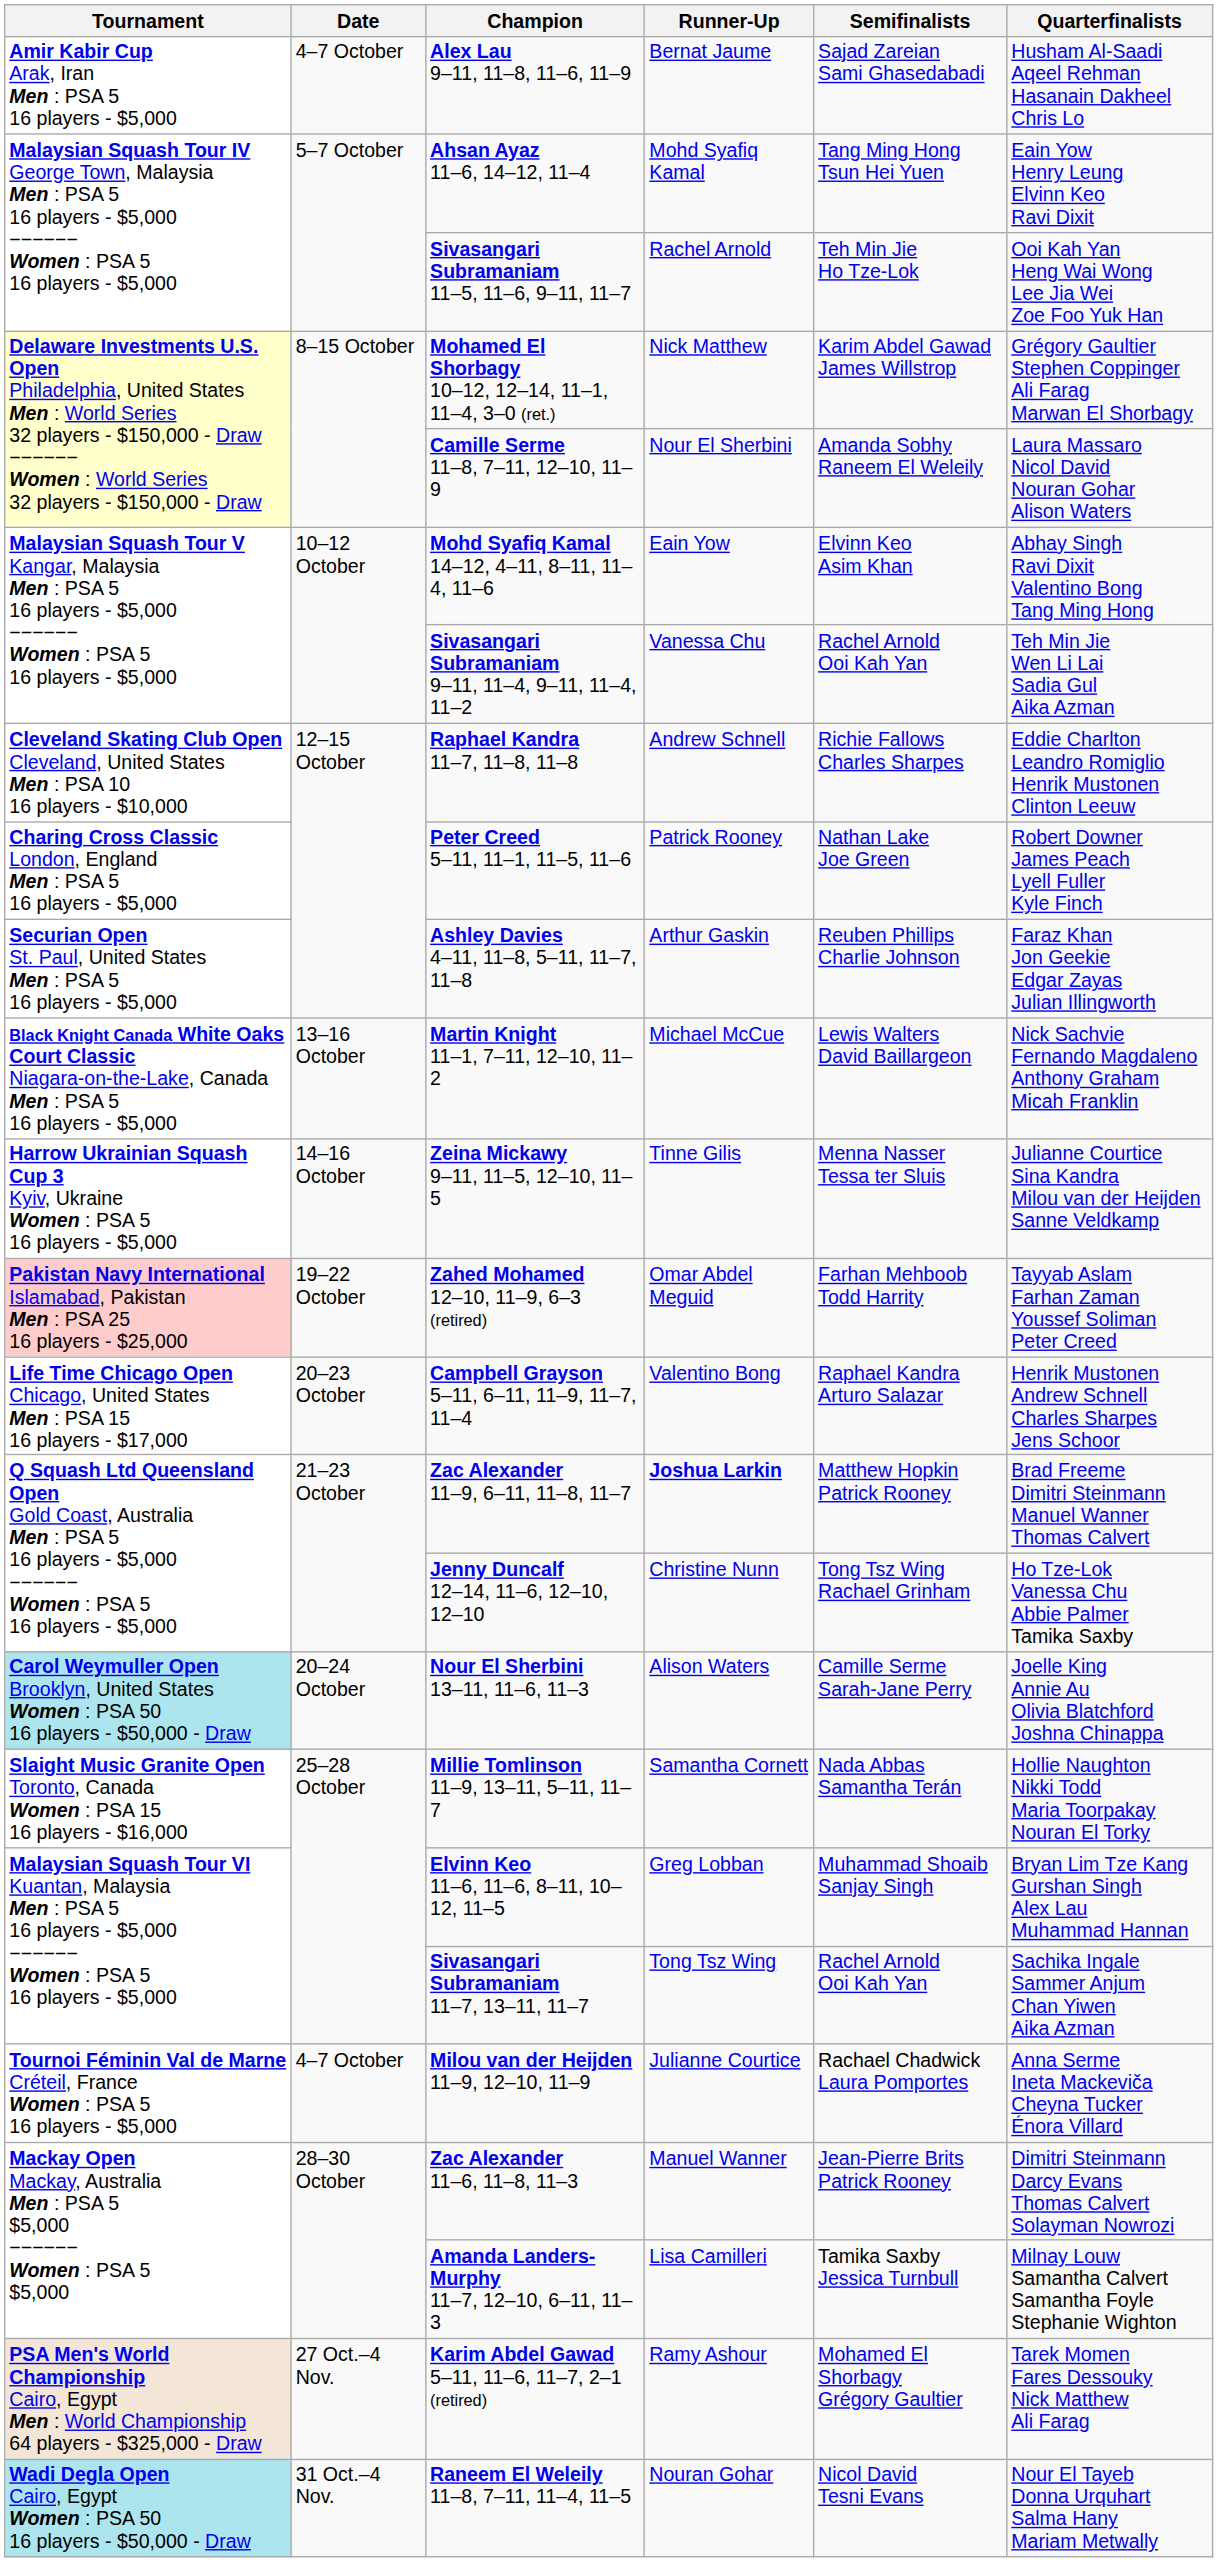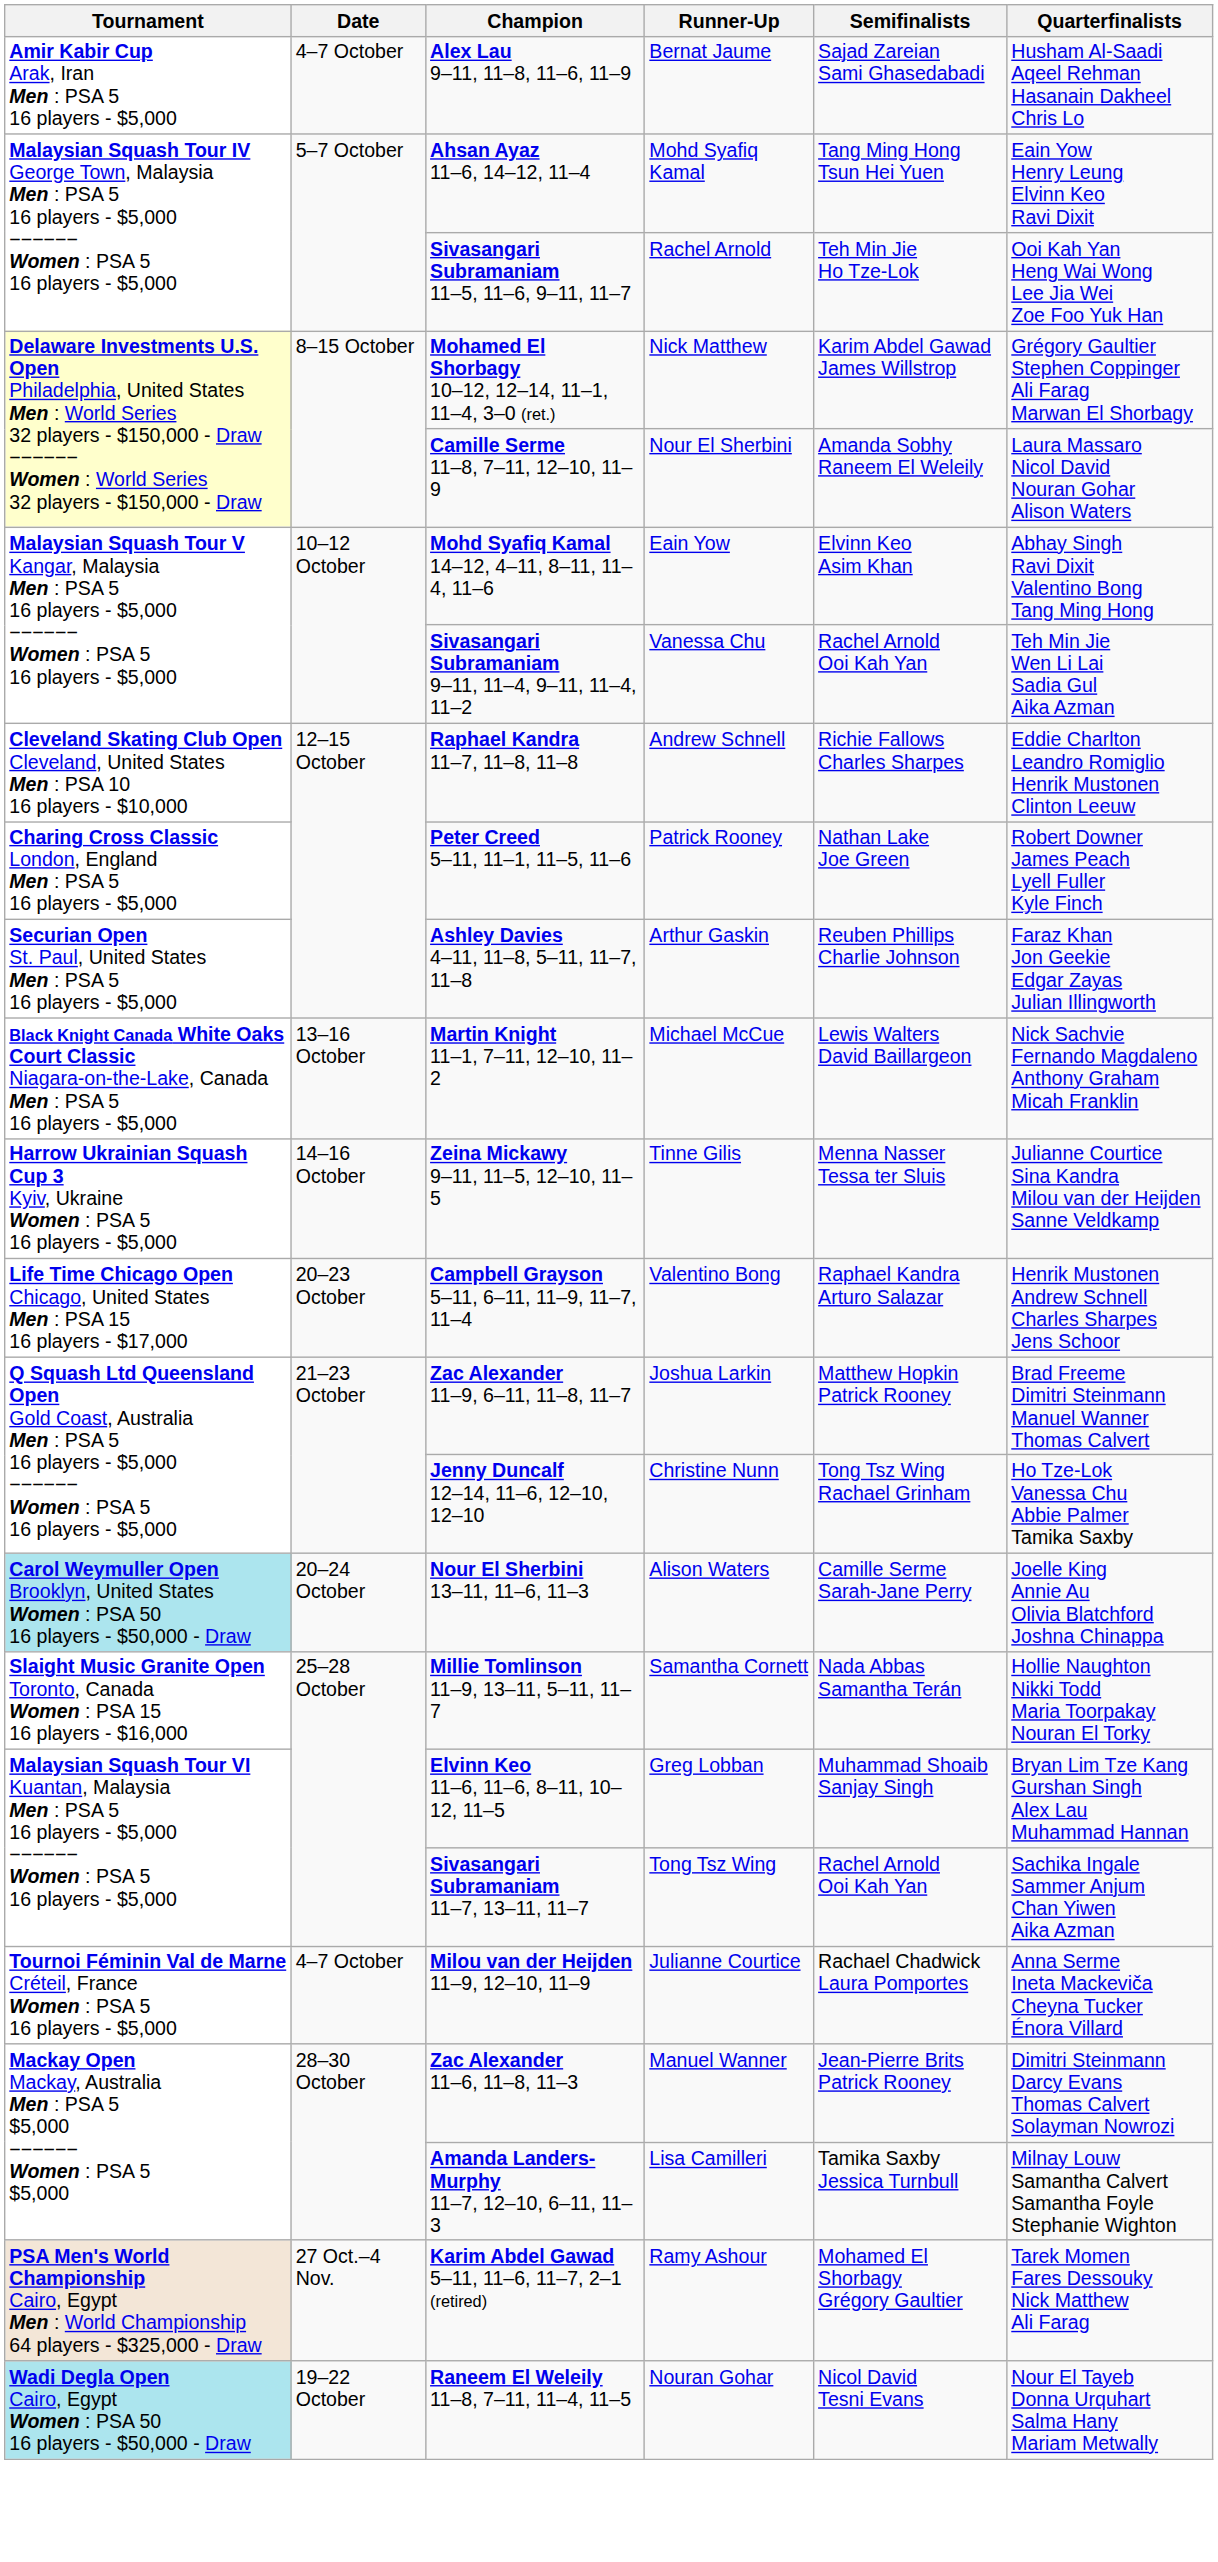- row: Pakistan Navy International Islamabad, Pakistan Men : PSA 25 16 players - $25,000 | 19–22 October | Zahed Mohamed 12–10, 11–9, 6–3 (retired) | Omar Abdel Meguid | Farhan Mehboob Todd Harrity | Tayyab Aslam Farhan Zaman Youssef Soliman Peter Creed
Zac Alexander 11–9, 6–11, 11–8, 11–7 | Runner-Up: bold -> normal
Raneem El Weleily 11–8, 7–11, 11–4, 11–5 | Date: 31 Oct.–4 Nov. -> 19–22 October
